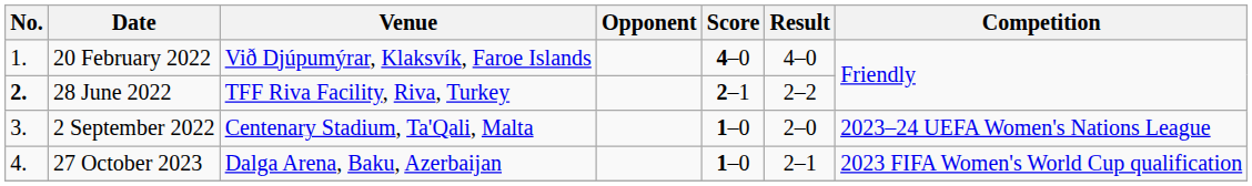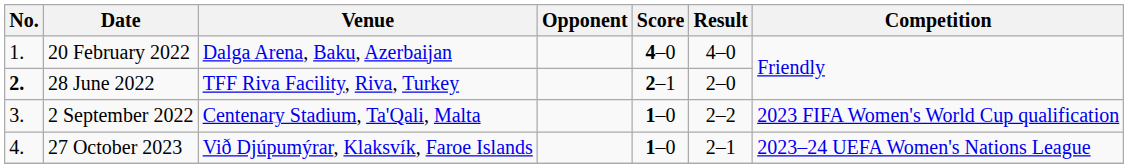20 February 2022 | Venue: Við Djúpumýrar, Klaksvík, Faroe Islands -> Dalga Arena, Baku, Azerbaijan
28 June 2022 | Result: 2–2 -> 2–0
2 September 2022 | Result: 2–0 -> 2–2
2 September 2022 | Competition: 2023–24 UEFA Women's Nations League -> 2023 FIFA Women's World Cup qualification
27 October 2023 | Venue: Dalga Arena, Baku, Azerbaijan -> Við Djúpumýrar, Klaksvík, Faroe Islands
27 October 2023 | Competition: 2023 FIFA Women's World Cup qualification -> 2023–24 UEFA Women's Nations League
